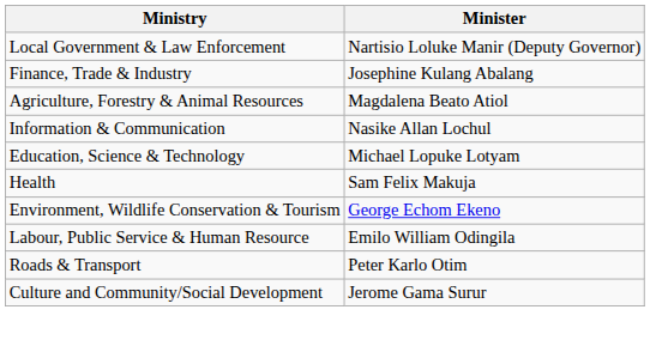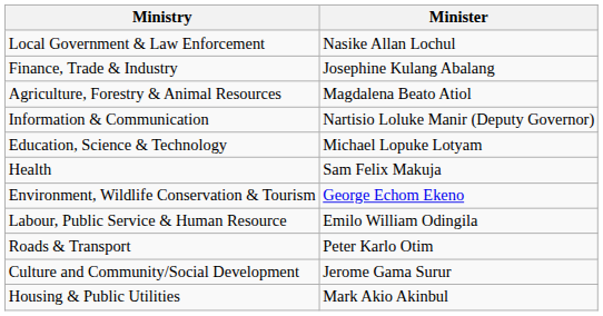Local Government & Law Enforcement | Minister: Nartisio Loluke Manir (Deputy Governor) -> Nasike Allan Lochul
Information & Communication | Minister: Nasike Allan Lochul -> Nartisio Loluke Manir (Deputy Governor)
+ row: Housing & Public Utilities | Mark Akio Akinbul
